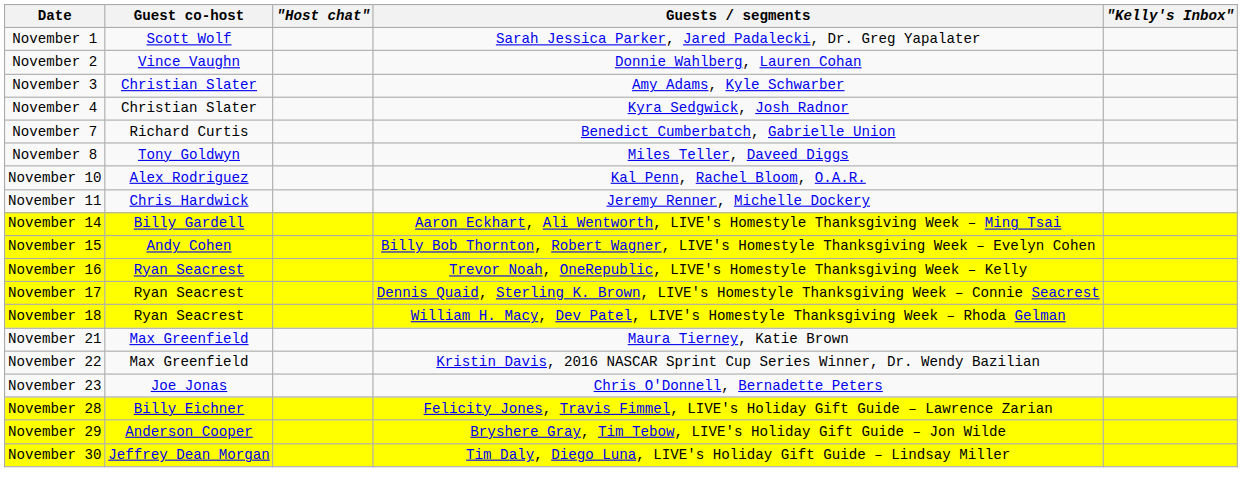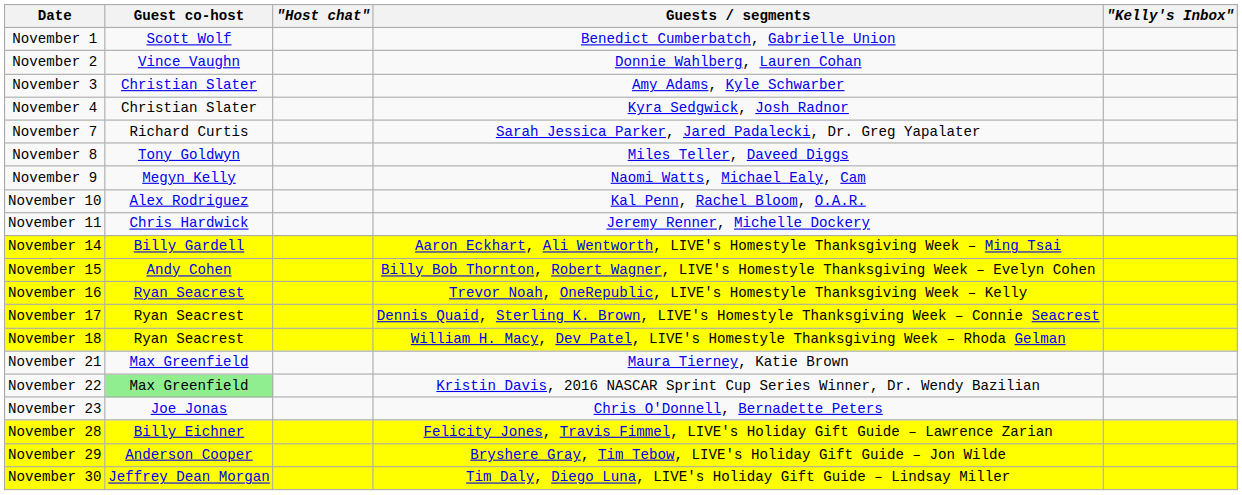November 1 | Guests / segments: Sarah Jessica Parker, Jared Padalecki, Dr. Greg Yapalater -> Benedict Cumberbatch, Gabrielle Union
November 7 | Guests / segments: Benedict Cumberbatch, Gabrielle Union -> Sarah Jessica Parker, Jared Padalecki, Dr. Greg Yapalater
+ row: November 9 | Megyn Kelly | Naomi Watts, Michael Ealy, Cam
November 22 | Guest co-host: no background -> lightgreen background
